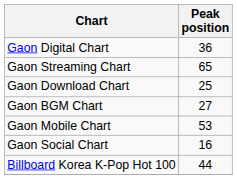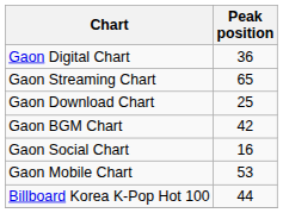Gaon BGM Chart | Peak position: 27 -> 42
rows swapped: Gaon Mobile Chart <-> Gaon Social Chart
